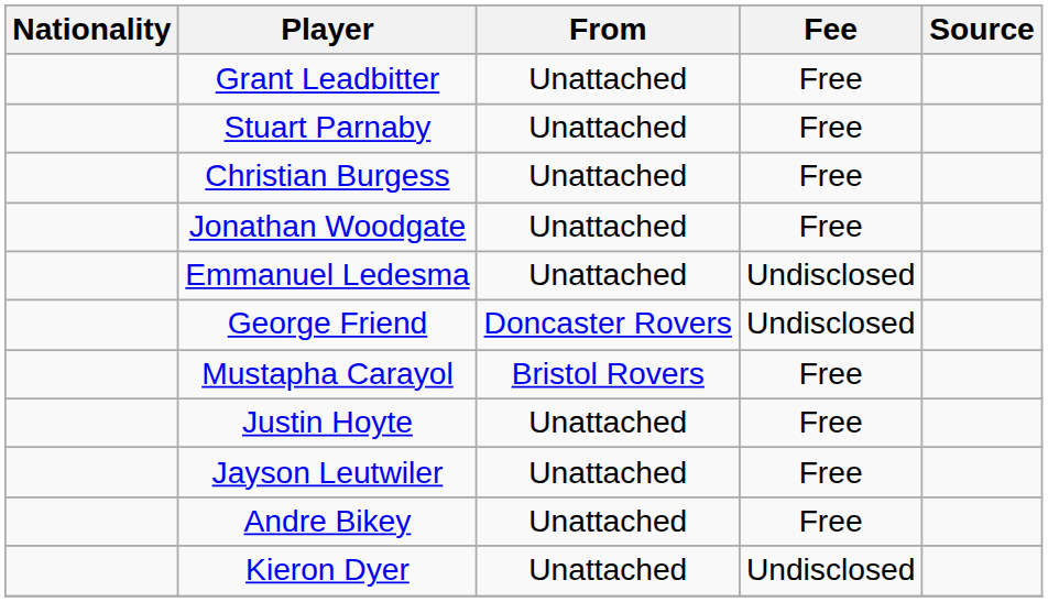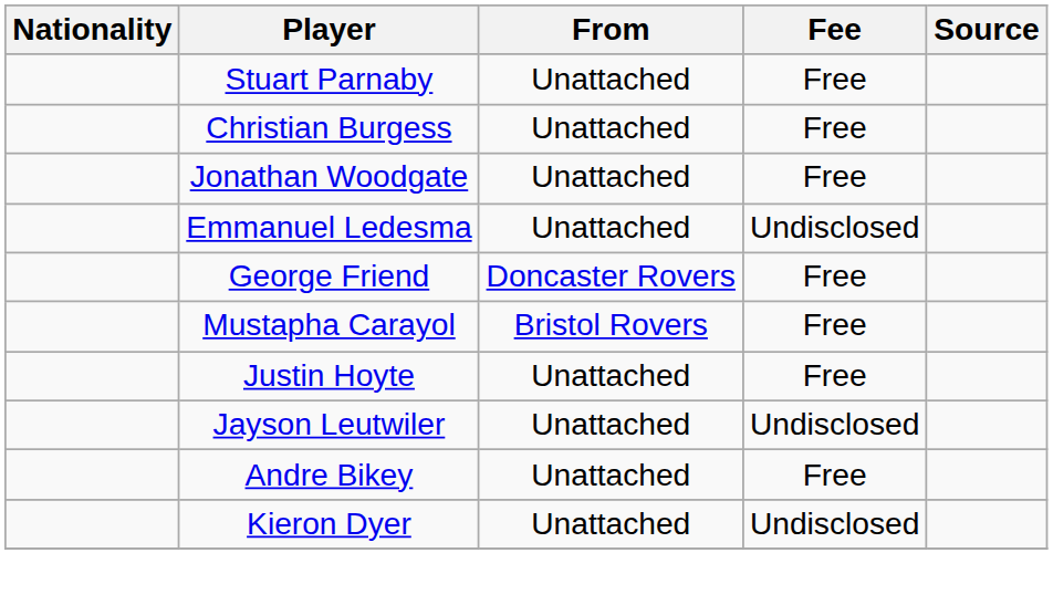- row: Grant Leadbitter | Unattached | Free
George Friend | Fee: Undisclosed -> Free
Jayson Leutwiler | Fee: Free -> Undisclosed
